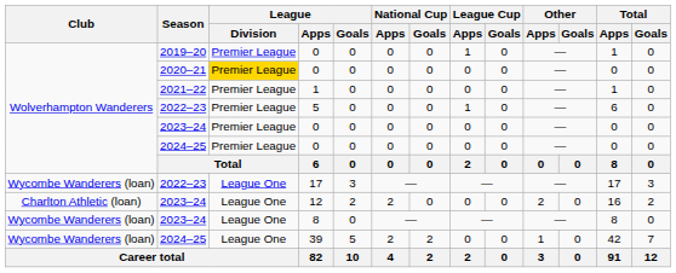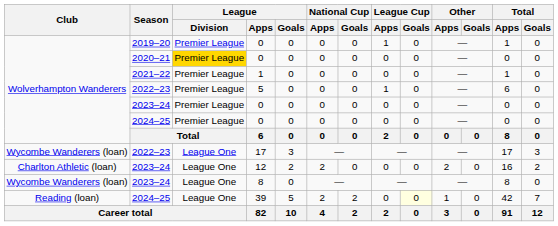39 | Club: Wycombe Wanderers (loan) -> Reading (loan)
39 | League Cup / Goals: no background -> lightyellow background
